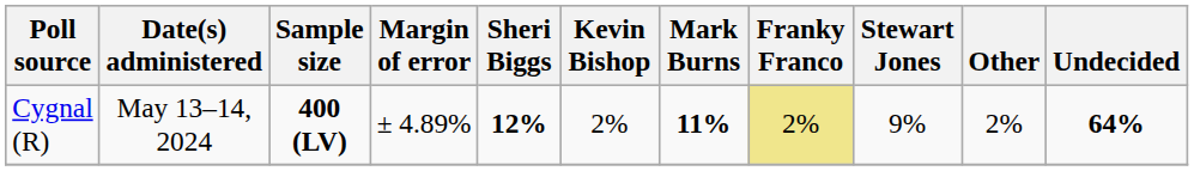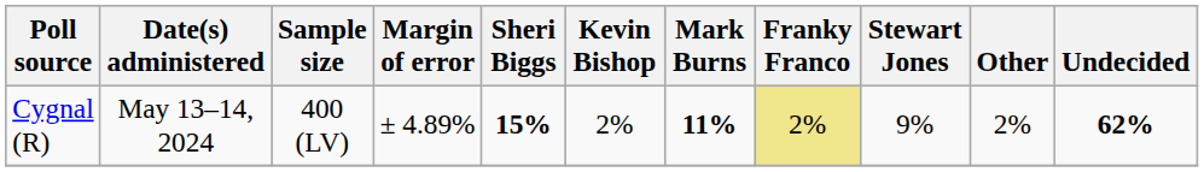Cygnal (R) | Sample size: bold -> normal
Cygnal (R) | Sheri Biggs: 12% -> 15%
Cygnal (R) | Undecided: 64% -> 62%
